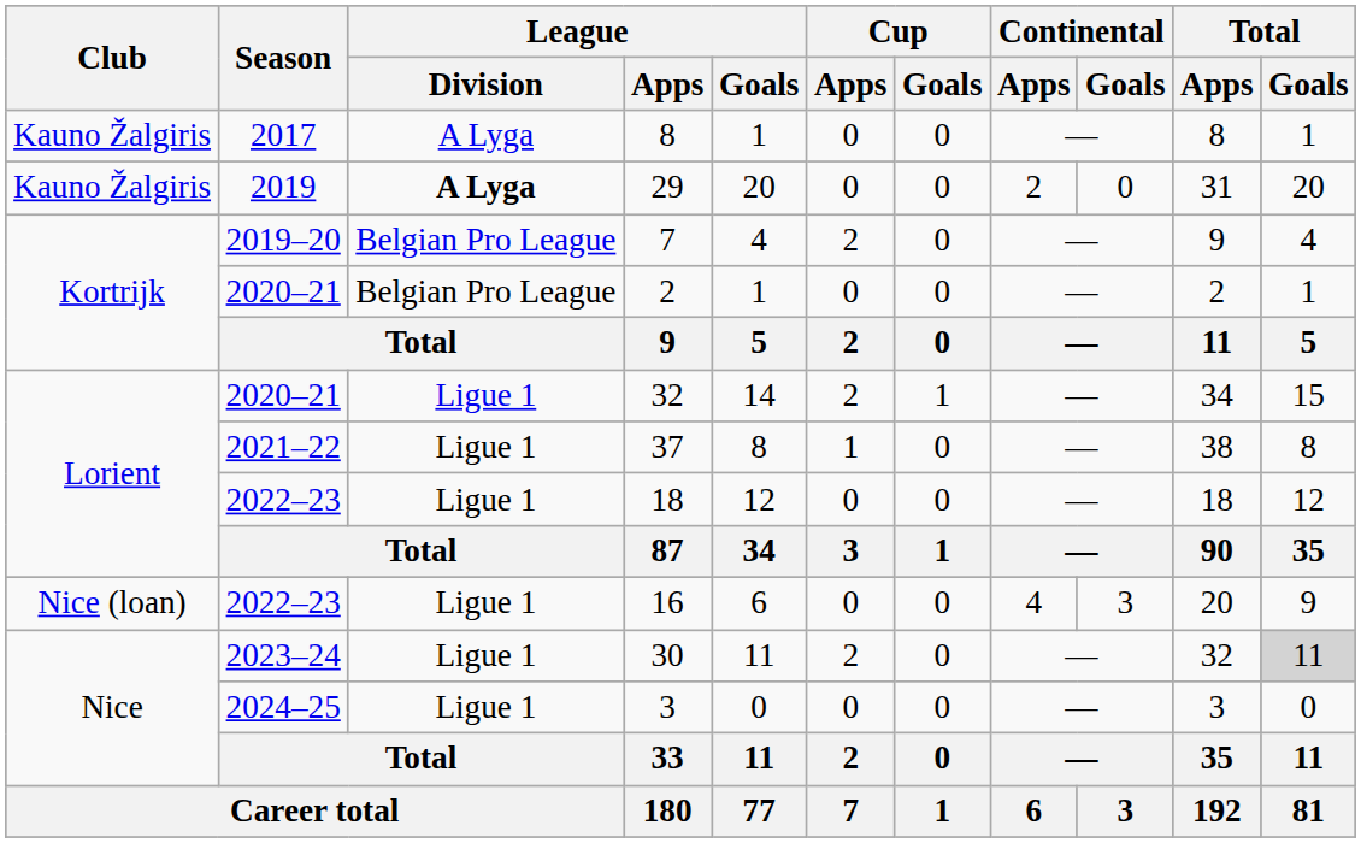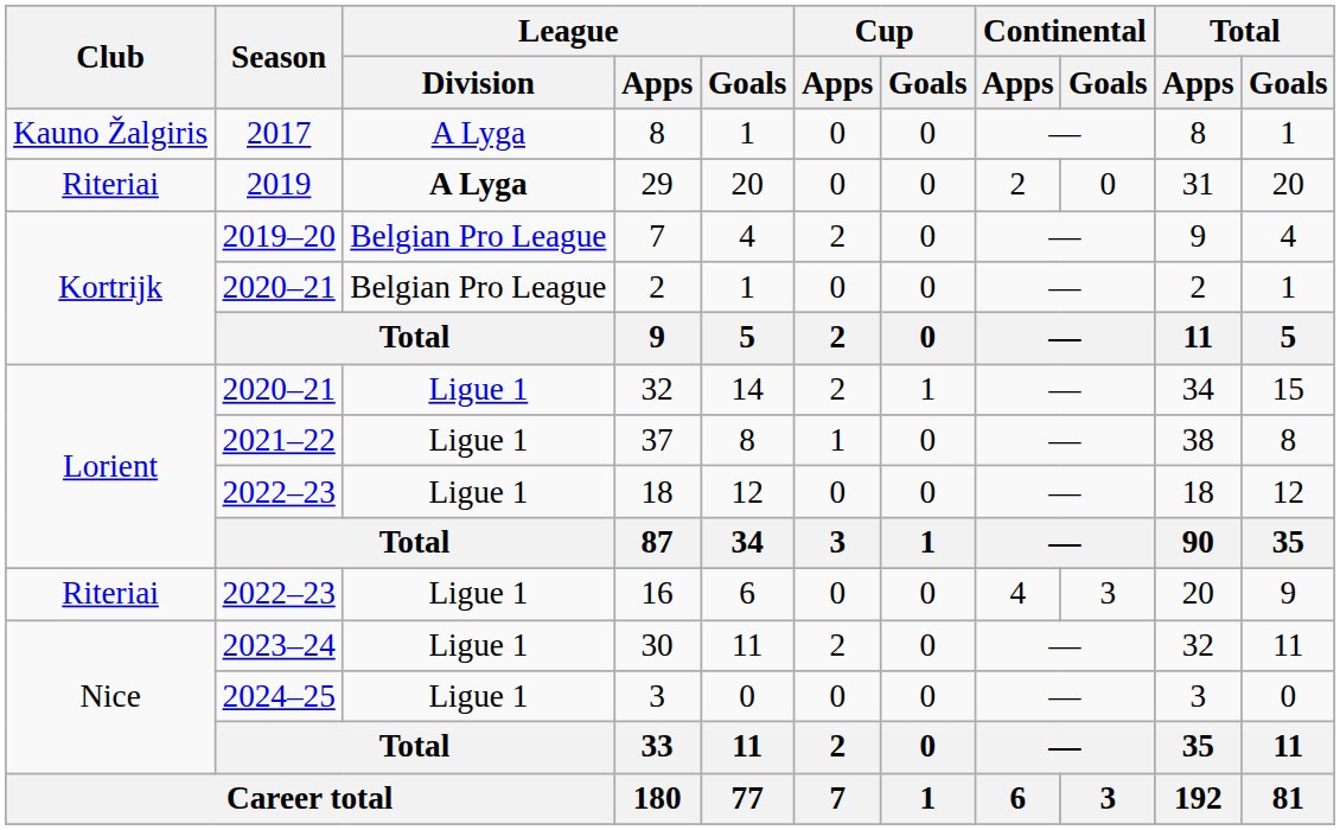29 | Club: Kauno Žalgiris -> Riteriai
16 | Club: Nice (loan) -> Riteriai
30 | Total / Goals: lightgrey background -> no background
